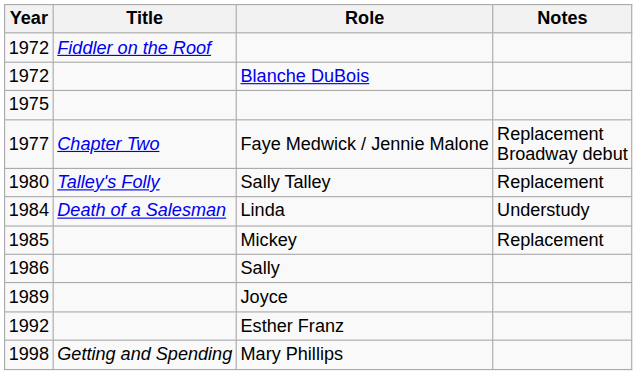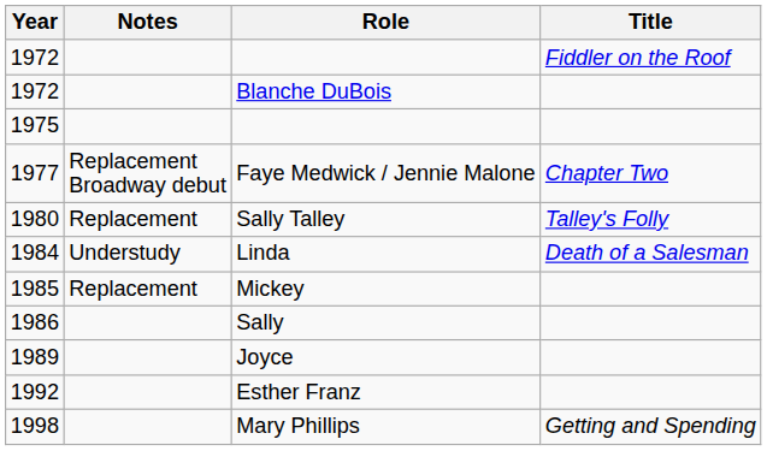columns swapped: Title <-> Notes
